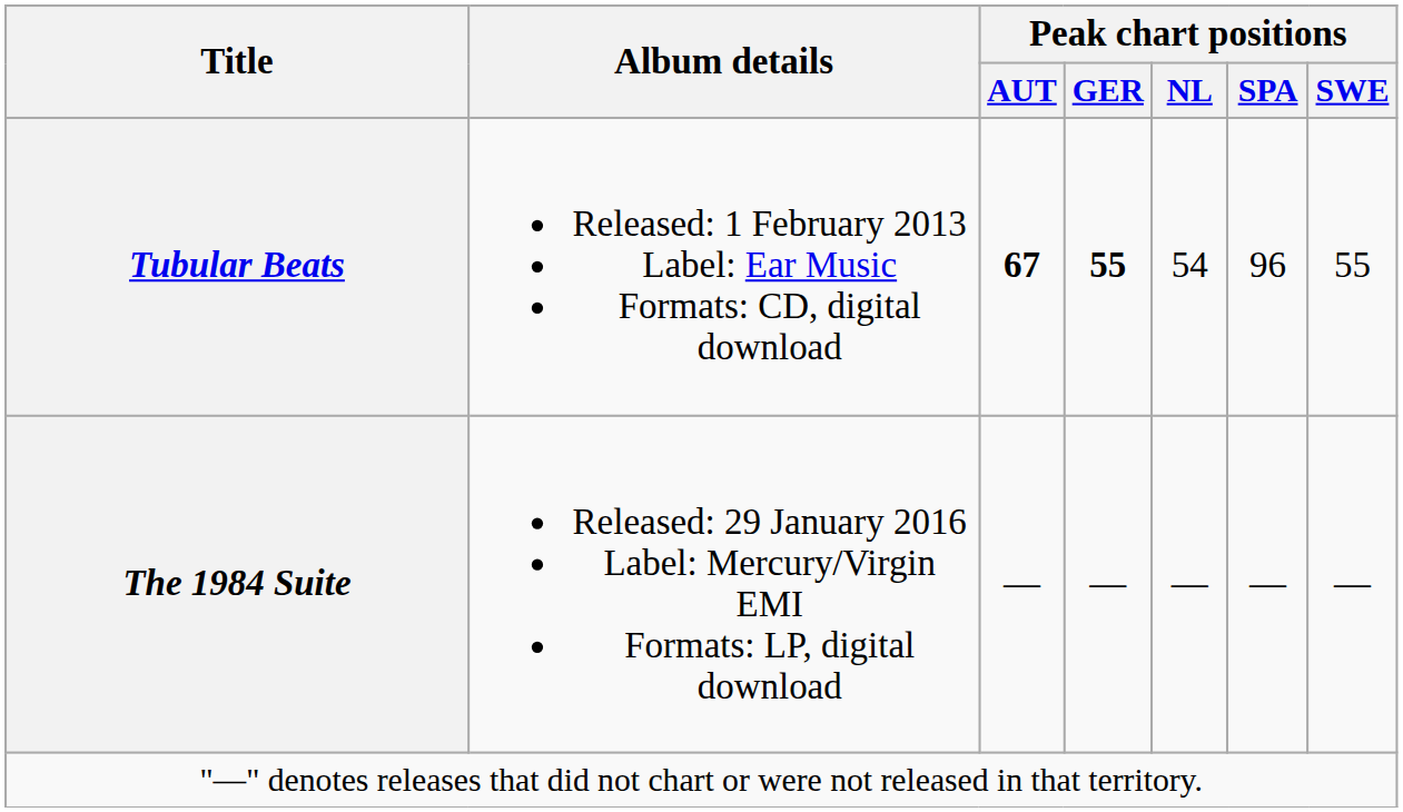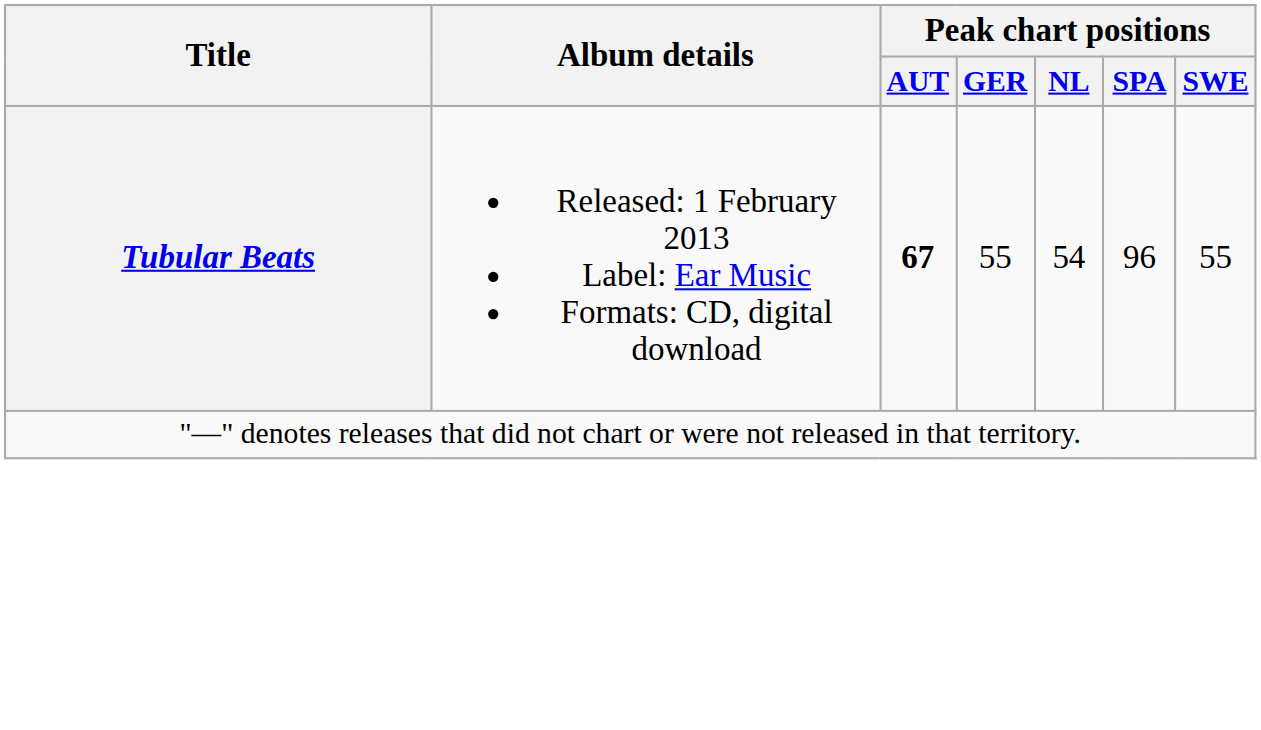Tubular Beats | Peak chart positions / GER: bold -> normal
- row: The 1984 Suite | Released: 29 January 2016 Label: Mercury/Virgin EMI Formats: LP, digital download | — | — | — | — | —
